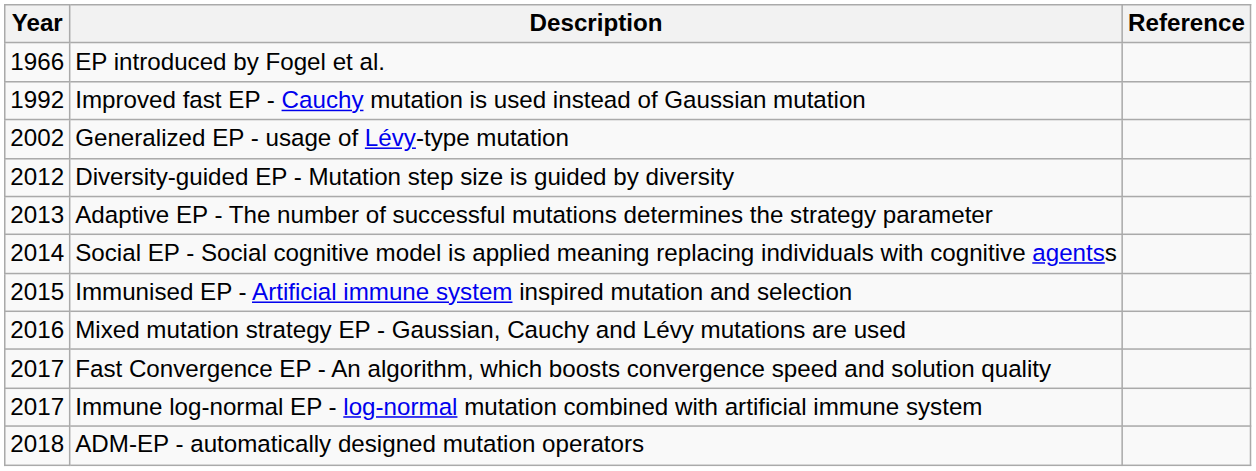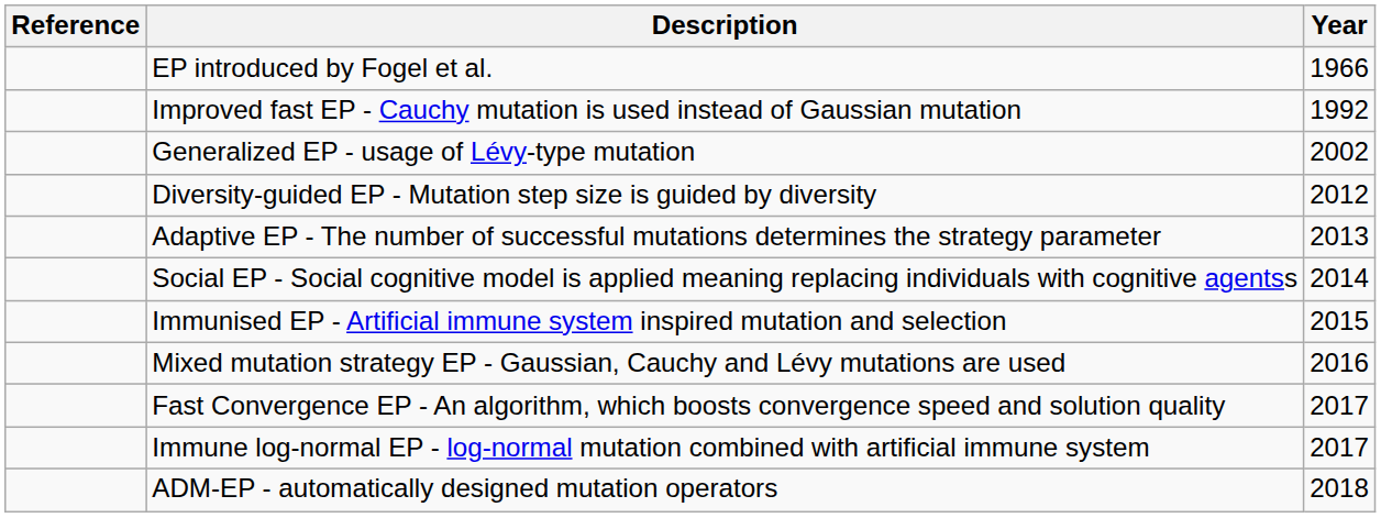columns swapped: Year <-> Reference
